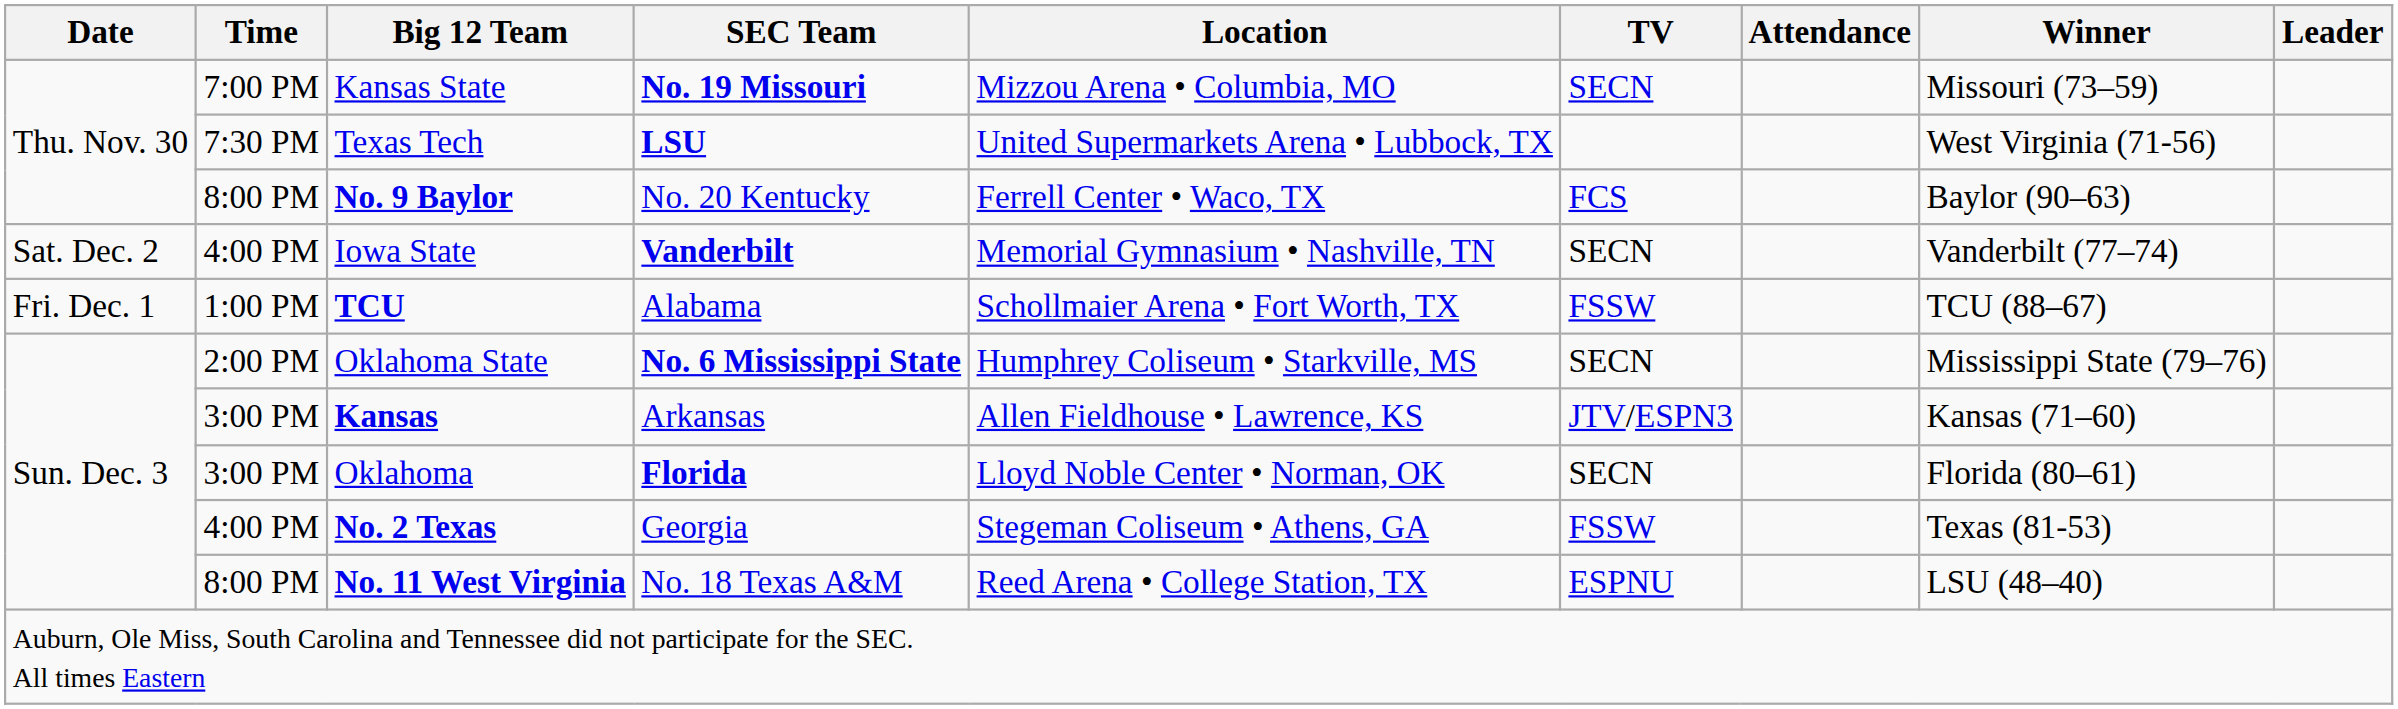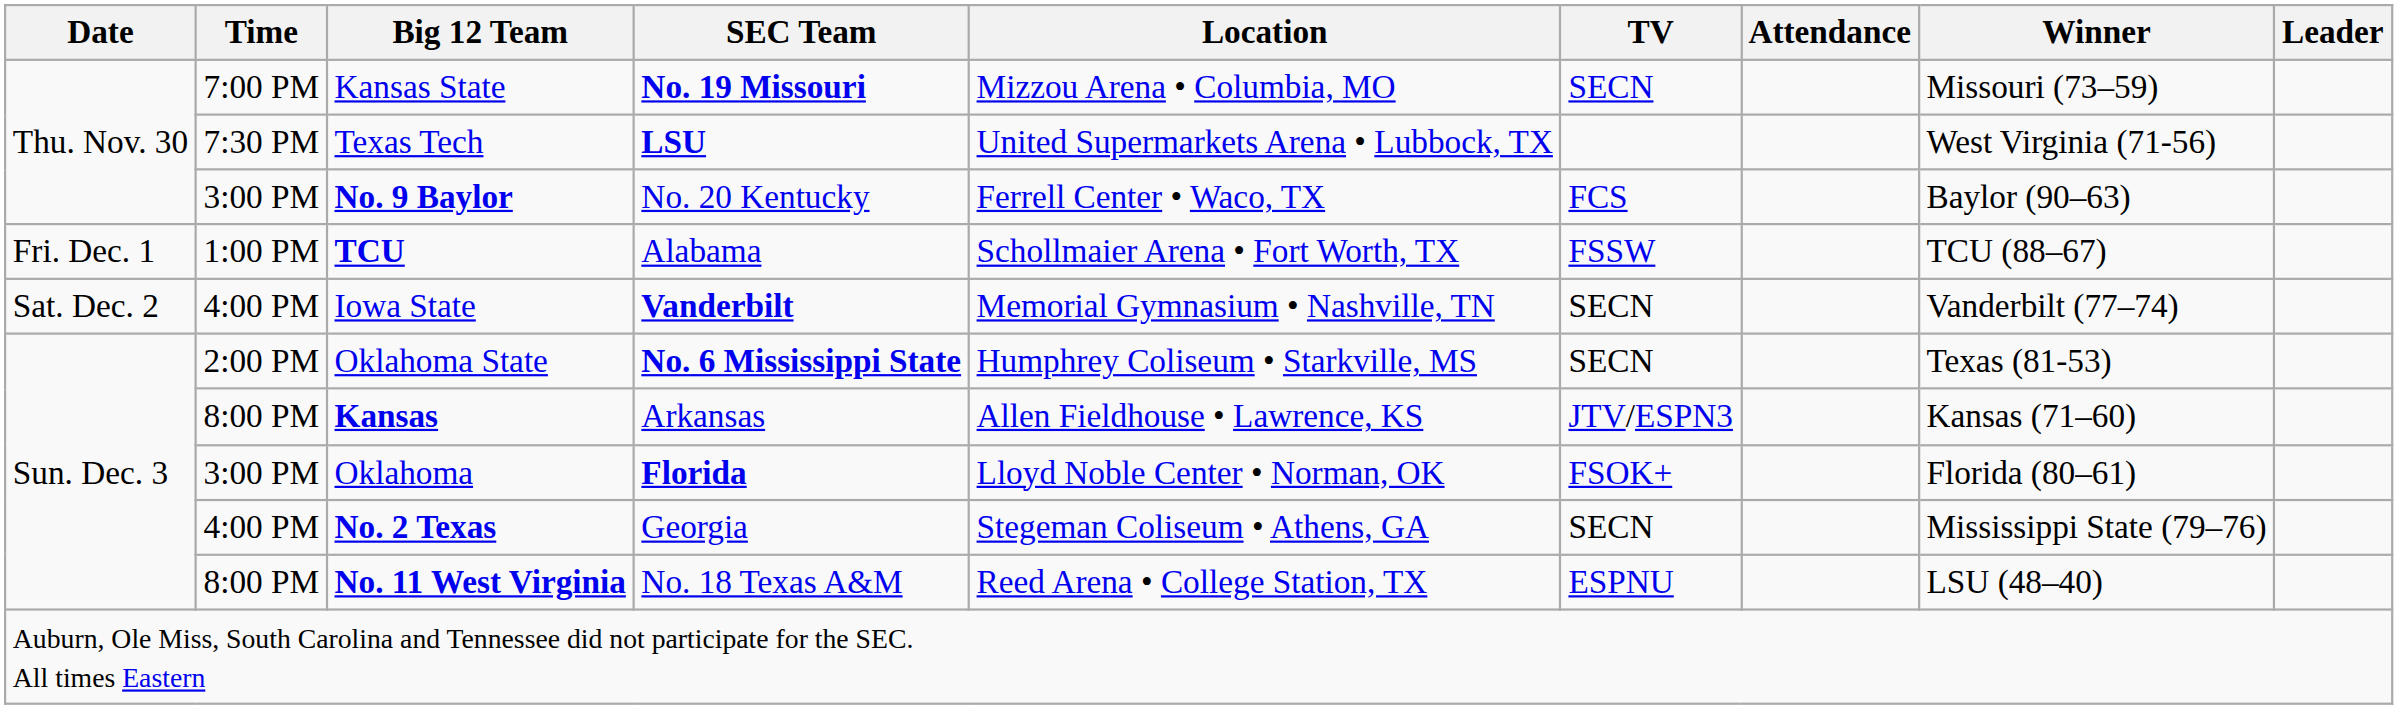No. 9 Baylor | Time: 8:00 PM -> 3:00 PM
rows swapped: TCU <-> Iowa State
Oklahoma State | Winner: Mississippi State (79–76) -> Texas (81-53)
Kansas | Time: 3:00 PM -> 8:00 PM
Oklahoma | TV: SECN -> FSOK+
No. 2 Texas | TV: FSSW -> SECN
No. 2 Texas | Winner: Texas (81-53) -> Mississippi State (79–76)
